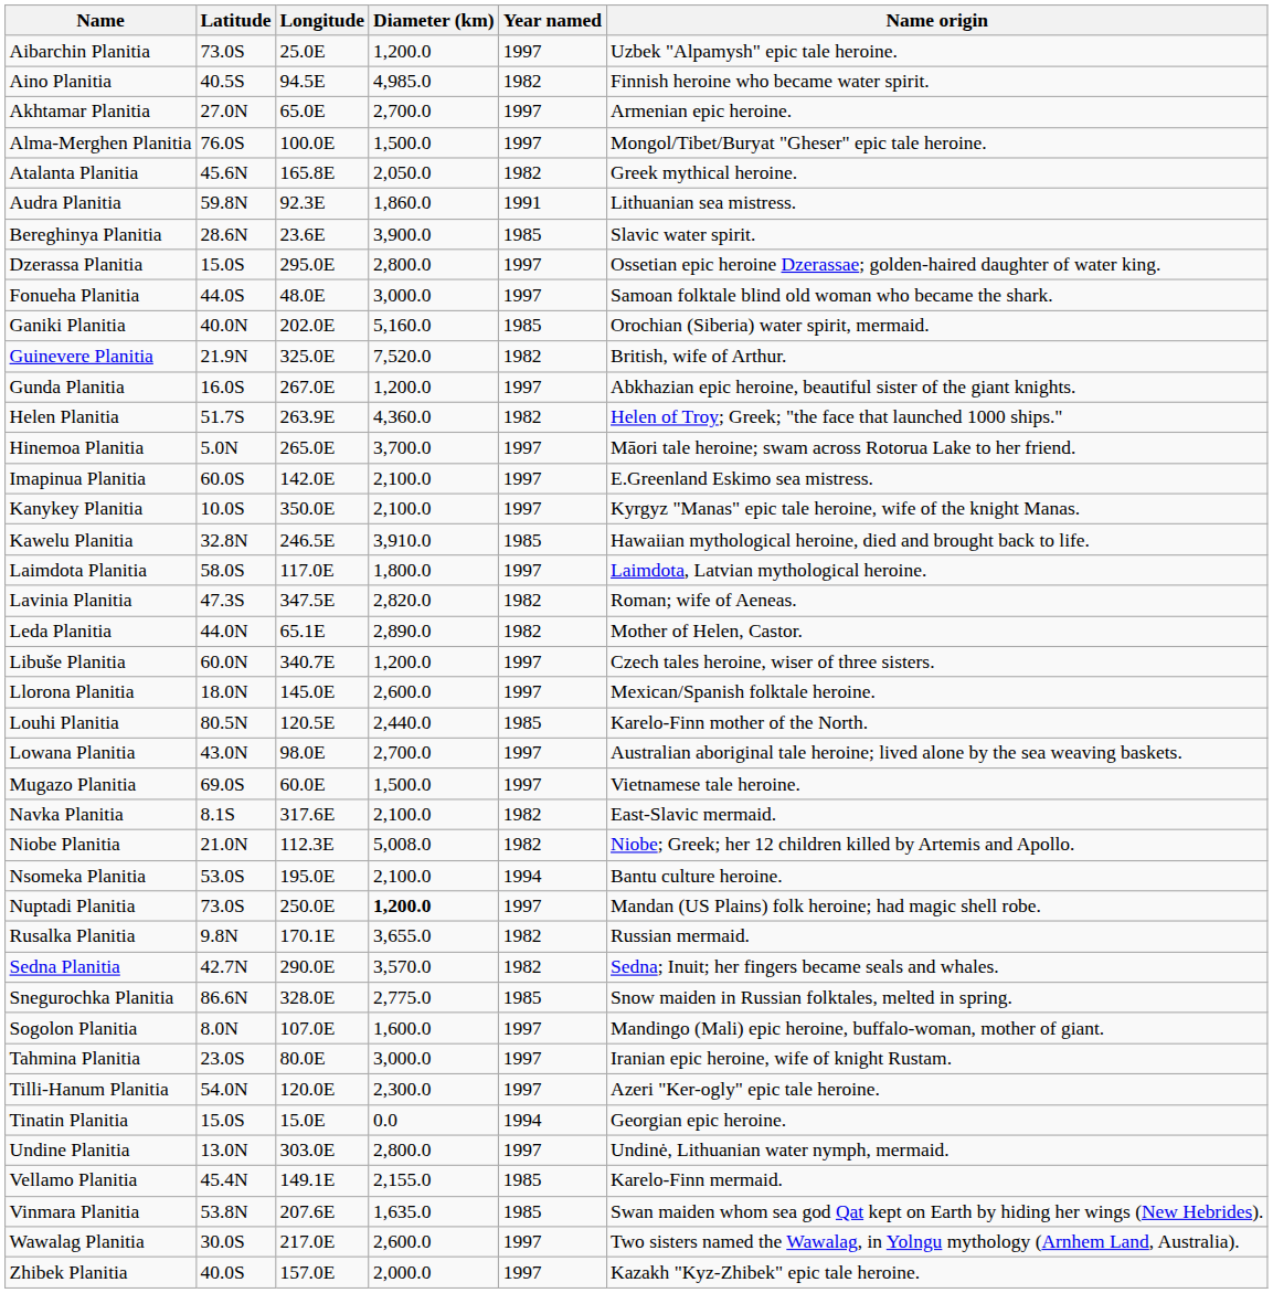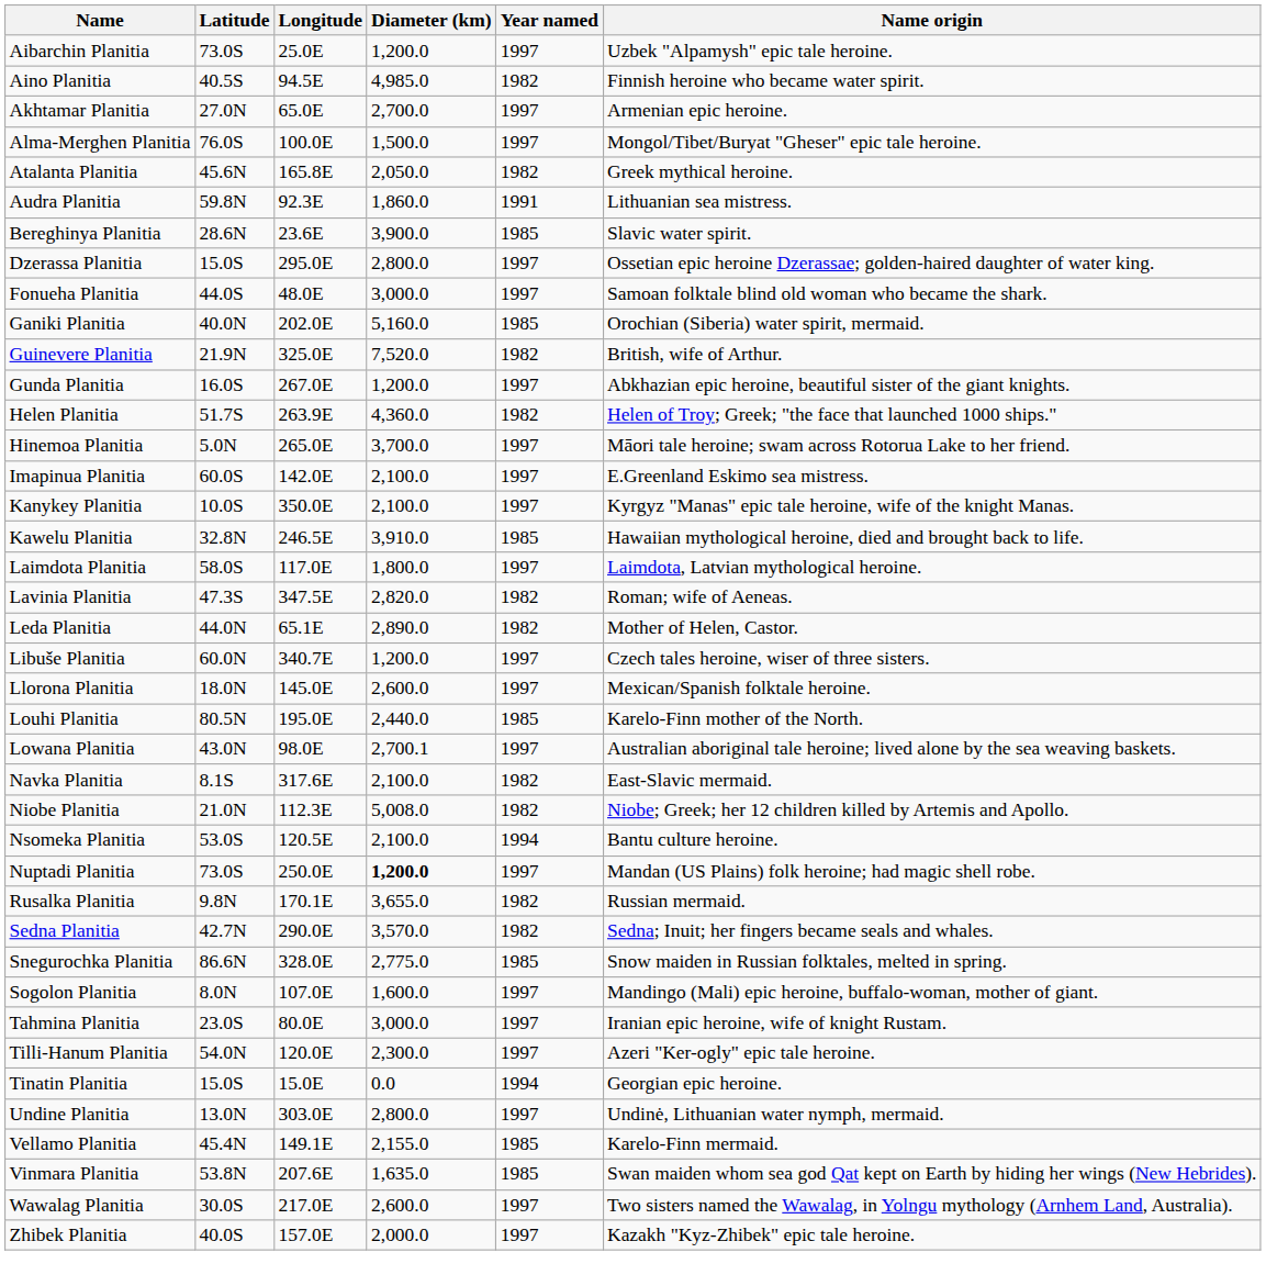Louhi Planitia | Longitude: 120.5E -> 195.0E
Lowana Planitia | Diameter (km): 2,700.0 -> 2,700.1
- row: Mugazo Planitia | 69.0S | 60.0E | 1,500.0 | 1997 | Vietnamese tale heroine.
Nsomeka Planitia | Longitude: 195.0E -> 120.5E
